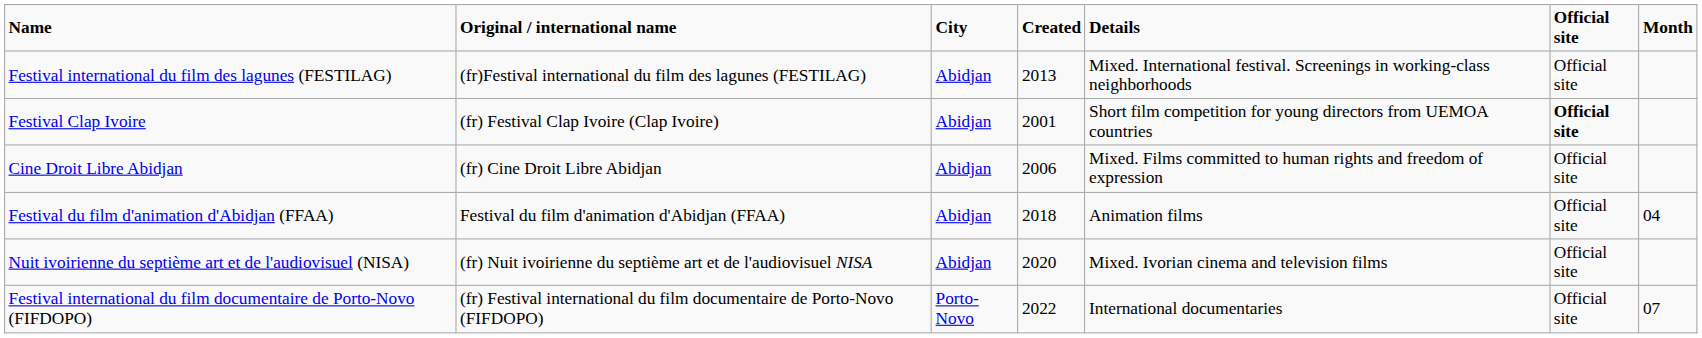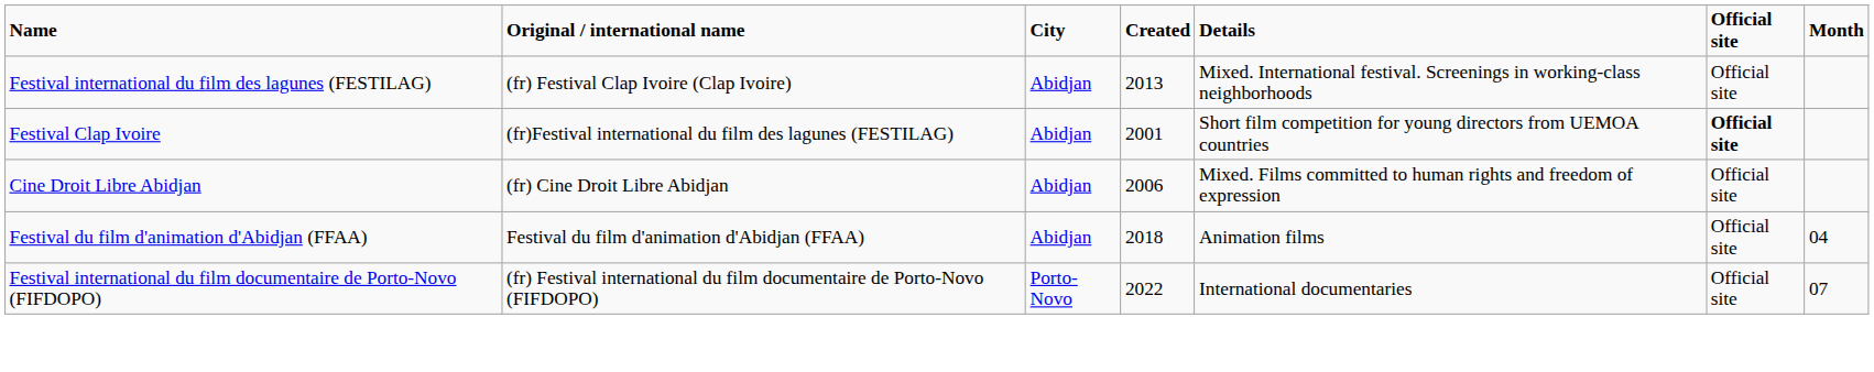Festival international du film des lagunes (FESTILAG) | Original / international name: (fr)Festival international du film des lagunes (FESTILAG) -> (fr) Festival Clap Ivoire (Clap Ivoire)
Festival Clap Ivoire | Original / international name: (fr) Festival Clap Ivoire (Clap Ivoire) -> (fr)Festival international du film des lagunes (FESTILAG)
- row: Nuit ivoirienne du septième art et de l'audiovisuel (NISA) | (fr) Nuit ivoirienne du septième art et de l'audiovisuel NISA | Abidjan | 2020 | Mixed. Ivorian cinema and television films | Official site
